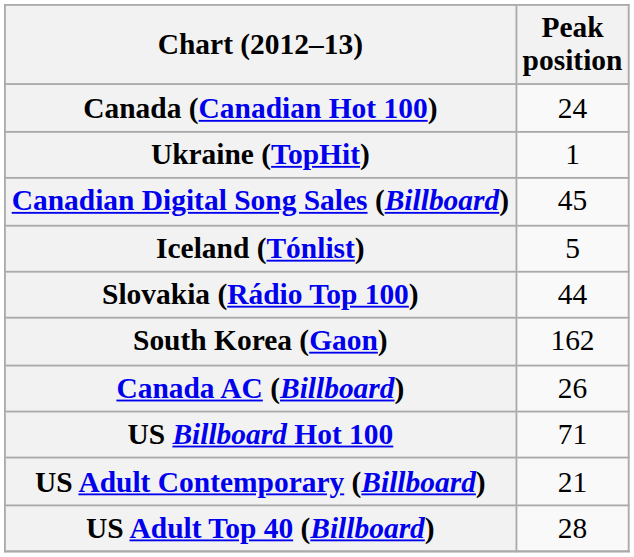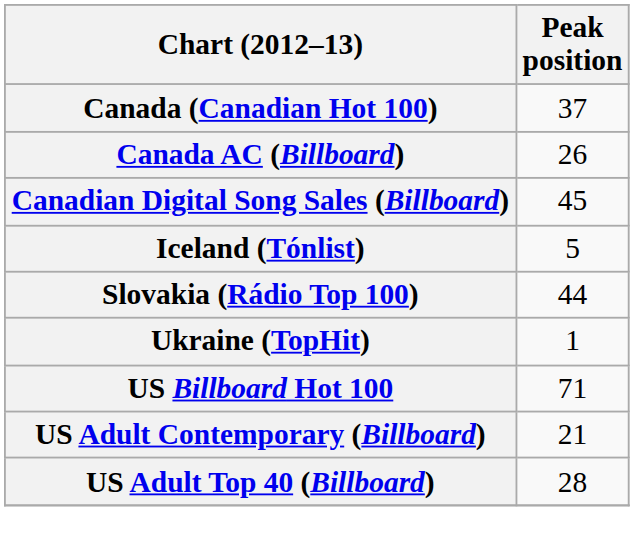Canada (Canadian Hot 100) | Peak position: 24 -> 37
rows swapped: Canada AC (Billboard) <-> Ukraine (TopHit)
- row: South Korea (Gaon) | 162
